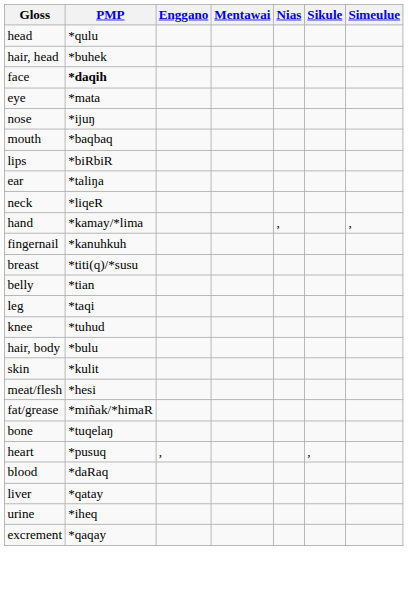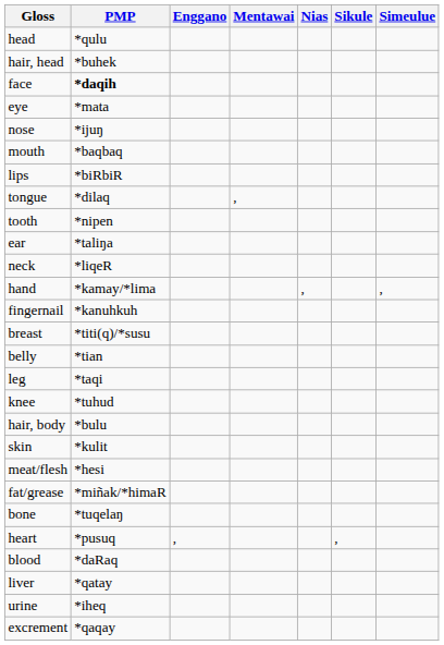+ row: tongue | *dilaq | ,
+ row: tooth | *nipen
